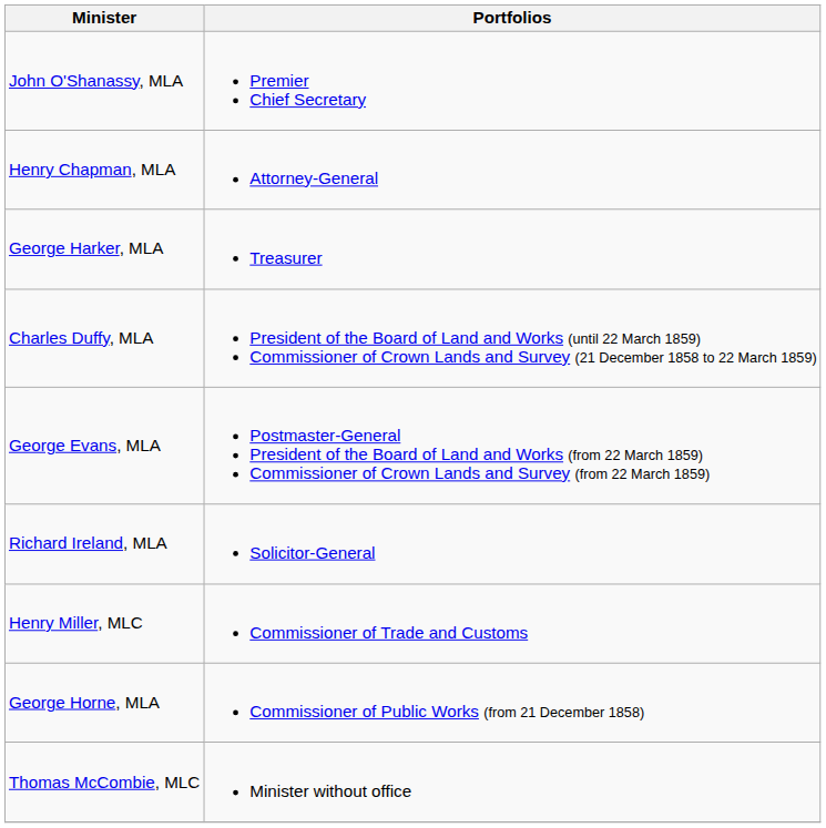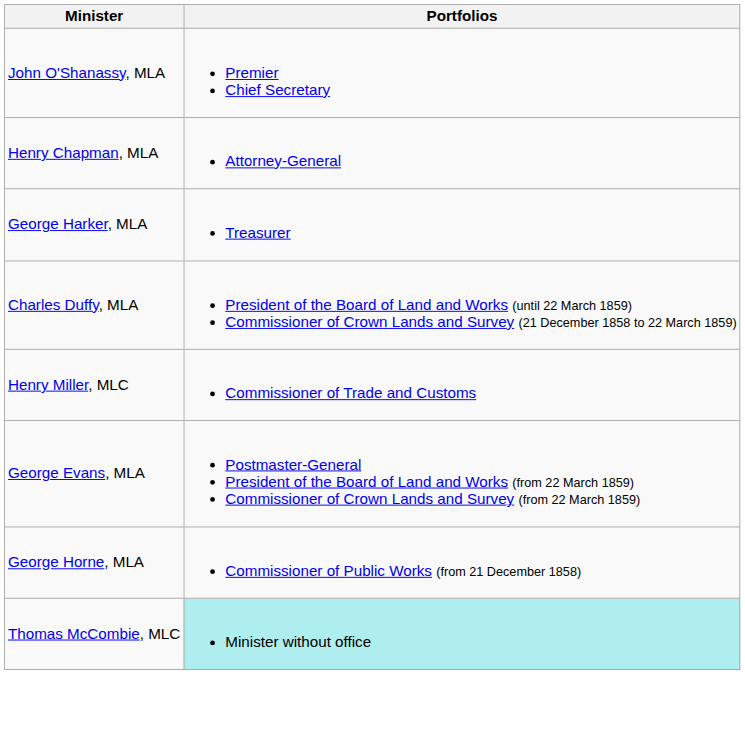rows swapped: Henry Miller, MLC <-> George Evans, MLA
- row: Richard Ireland, MLA | Solicitor-General
Thomas McCombie, MLC | Portfolios: no background -> paleturquoise background
